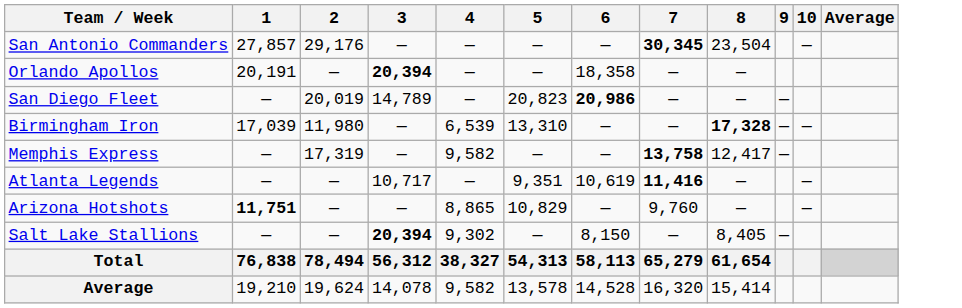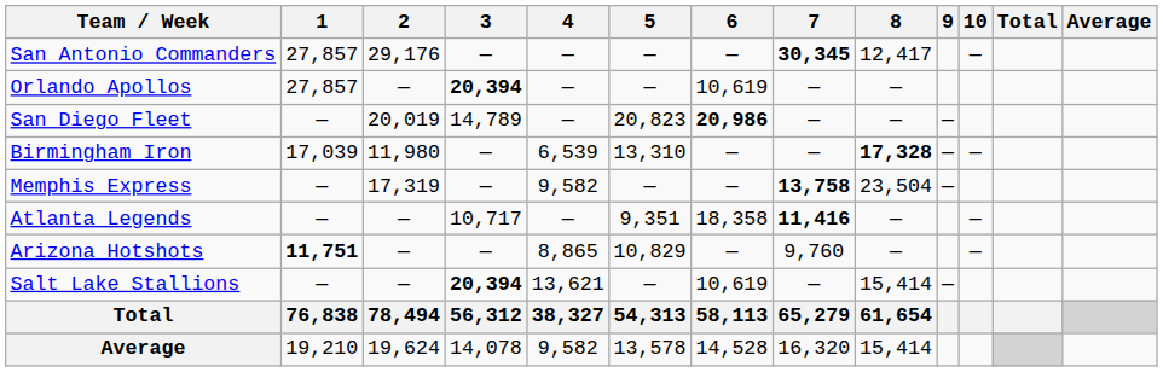+ column: Total
San Antonio Commanders | 8: 23,504 -> 12,417
Orlando Apollos | 1: 20,191 -> 27,857
Orlando Apollos | 6: 18,358 -> 10,619
Memphis Express | 8: 12,417 -> 23,504
Atlanta Legends | 6: 10,619 -> 18,358
Salt Lake Stallions | 4: 9,302 -> 13,621
Salt Lake Stallions | 6: 8,150 -> 10,619
Salt Lake Stallions | 8: 8,405 -> 15,414
